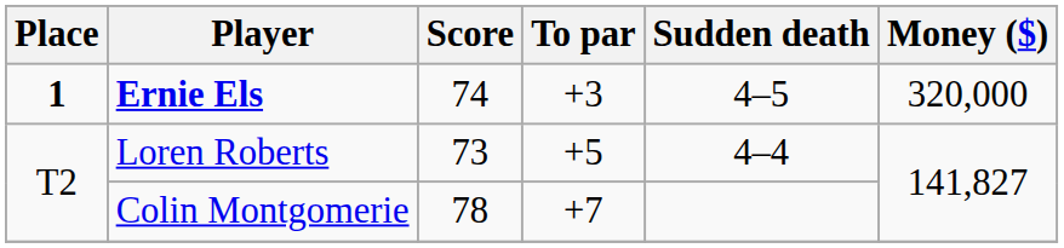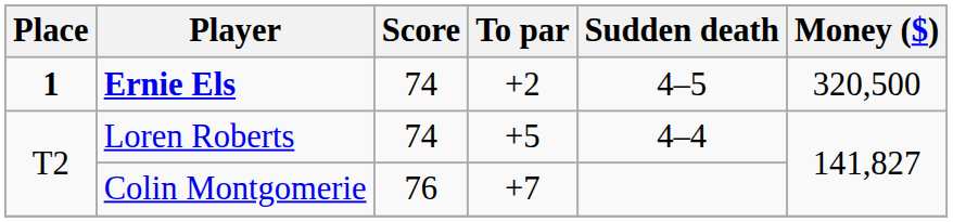Ernie Els | To par: +3 -> +2
Ernie Els | Money ($): 320,000 -> 320,500
Loren Roberts | Score: 73 -> 74
Colin Montgomerie | Score: 78 -> 76
